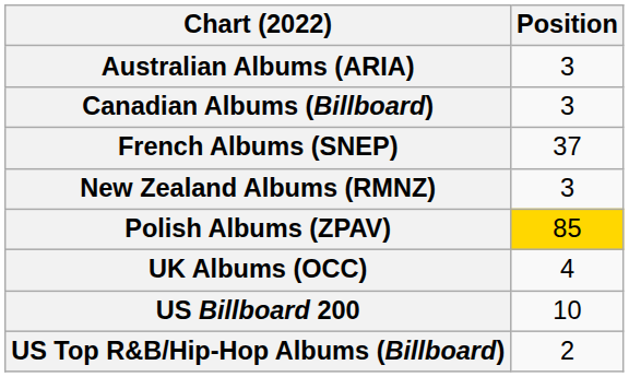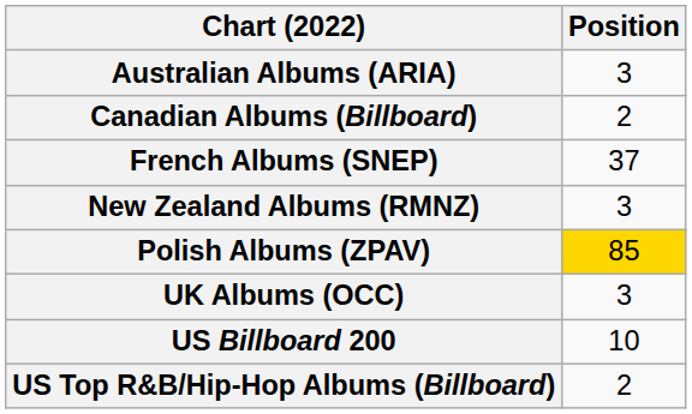Canadian Albums (Billboard) | Position: 3 -> 2
UK Albums (OCC) | Position: 4 -> 3
